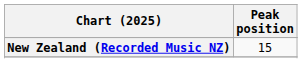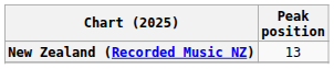New Zealand (Recorded Music NZ) | Peak position: 15 -> 13
